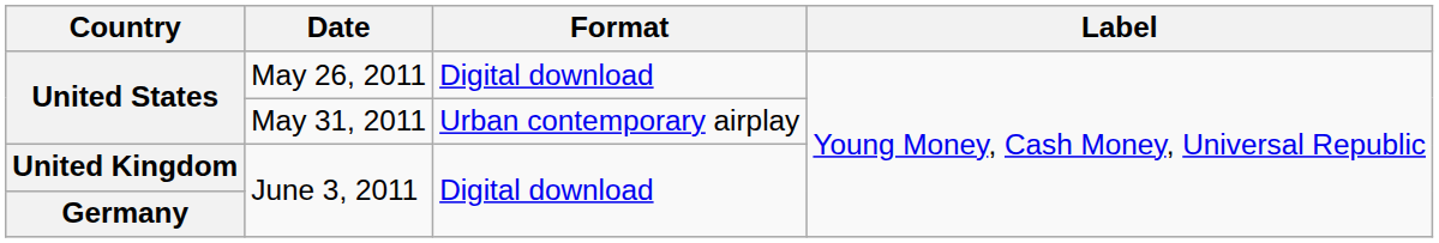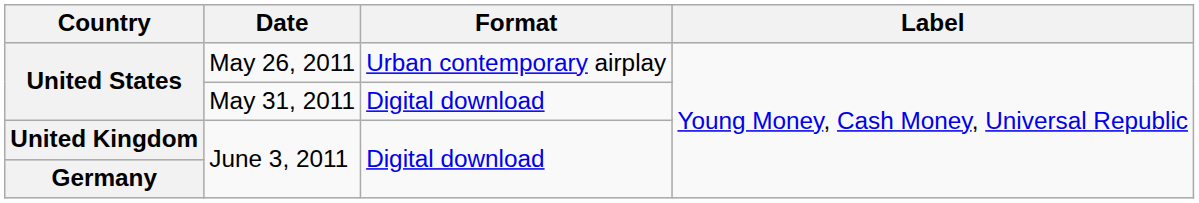May 26, 2011 | Format: Digital download -> Urban contemporary airplay
May 31, 2011 | Format: Urban contemporary airplay -> Digital download
